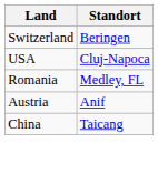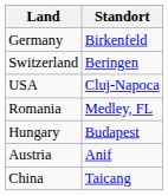+ row: Germany | Birkenfeld
+ row: Hungary | Budapest
